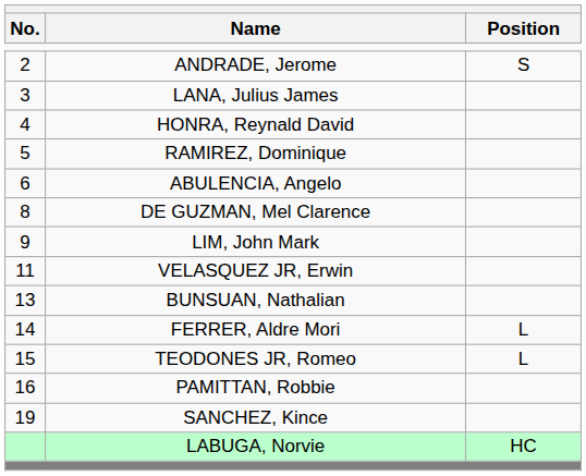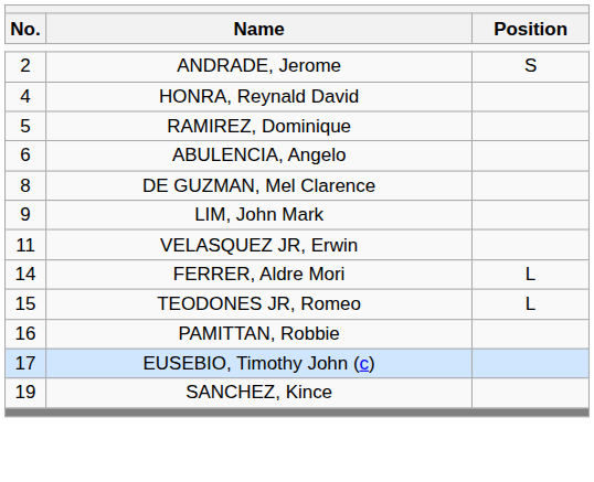- row: 3 | LANA, Julius James
- row: 13 | BUNSUAN, Nathalian
+ row: 17 | EUSEBIO, Timothy John (c)
- row: LABUGA, Norvie | HC
